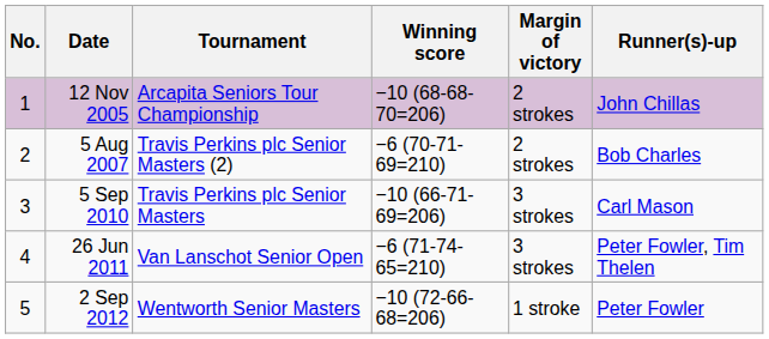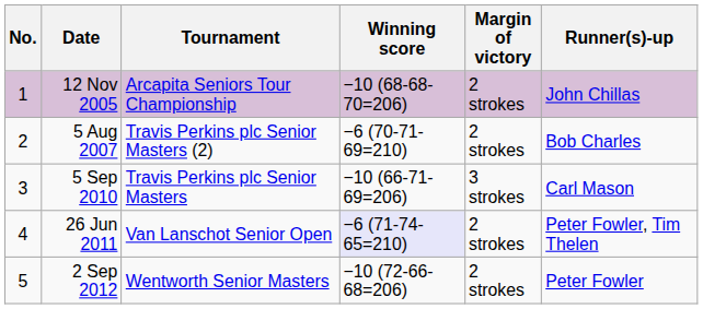26 Jun 2011 | Winning score: no background -> lavender background
26 Jun 2011 | Margin of victory: 3 strokes -> 2 strokes
2 Sep 2012 | Margin of victory: 1 stroke -> 2 strokes
